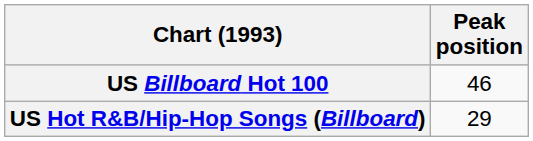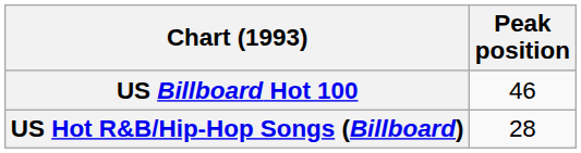US Hot R&B/Hip-Hop Songs (Billboard) | Peak position: 29 -> 28
